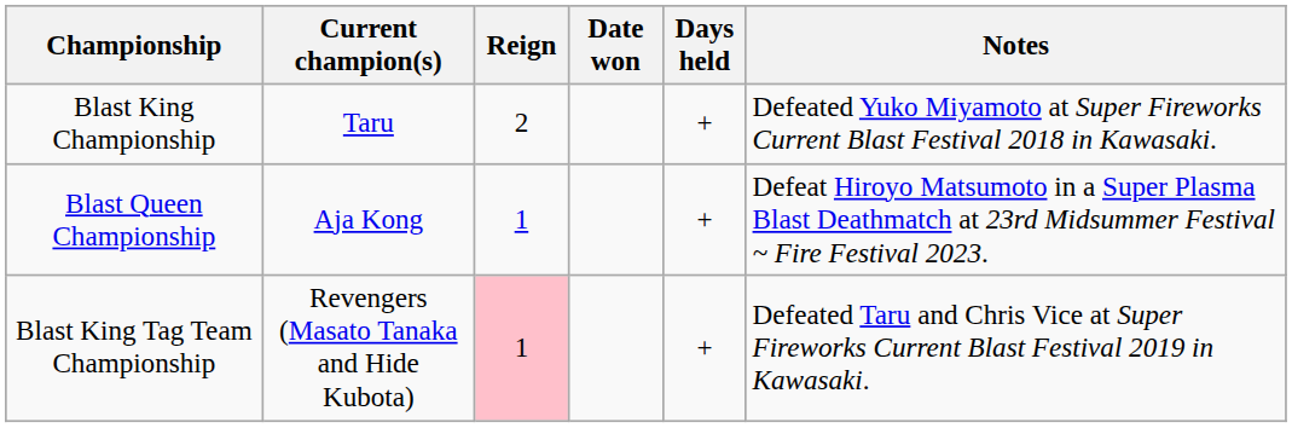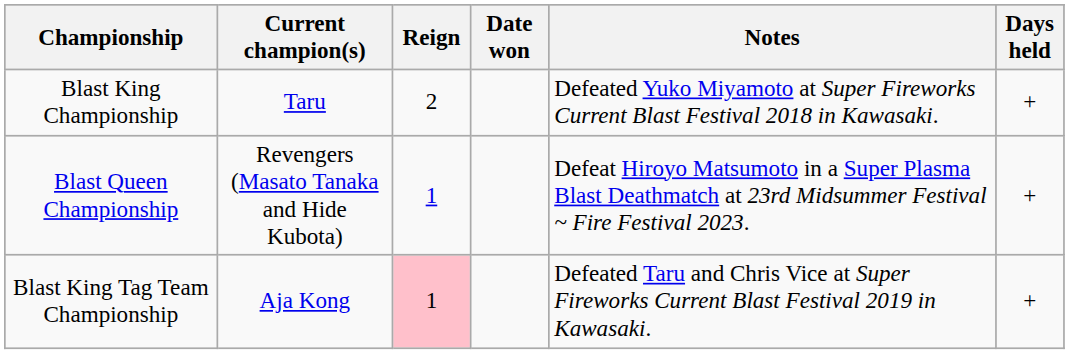columns swapped: Days held <-> Notes
Blast Queen Championship | Current champion(s): Aja Kong -> Revengers (Masato Tanaka and Hide Kubota)
Blast King Tag Team Championship | Current champion(s): Revengers (Masato Tanaka and Hide Kubota) -> Aja Kong
